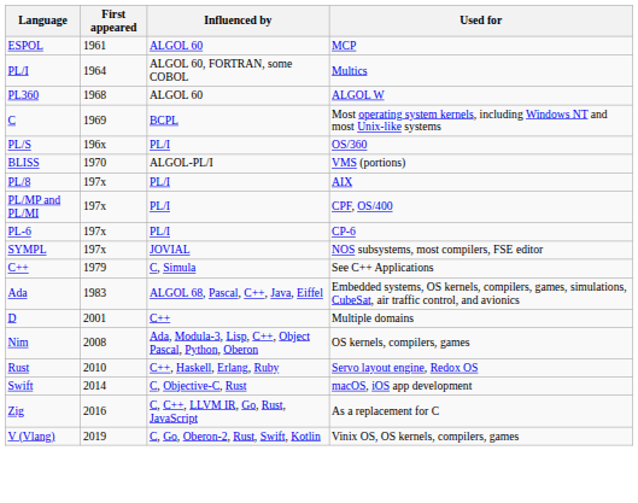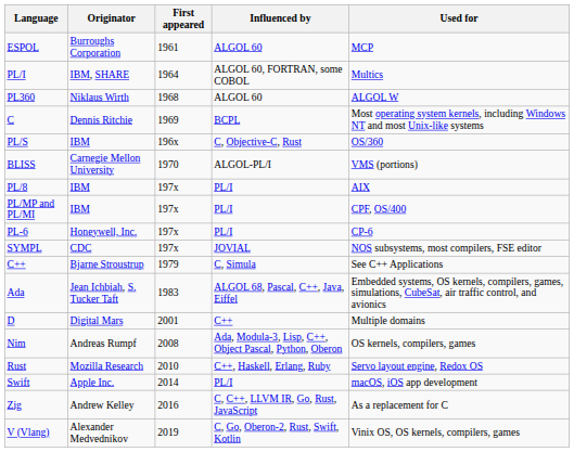+ column: Originator | Burroughs Corporation | IBM, SHARE | Niklaus Wirth | Dennis Ritchie | IBM | Carnegie Mellon University | IBM | IBM | Honeywell, Inc. | CDC | Bjarne Stroustrup | Jean Ichbiah, S. Tucker Taft | Digital Mars | Andreas Rumpf | Mozilla Research | Apple Inc. | Andrew Kelley | Alexander Medvednikov
PL/S | Influenced by: PL/I -> C, Objective-C, Rust
Swift | Influenced by: C, Objective-C, Rust -> PL/I
